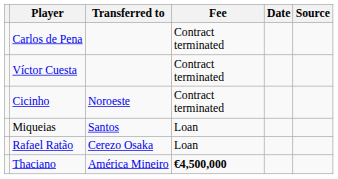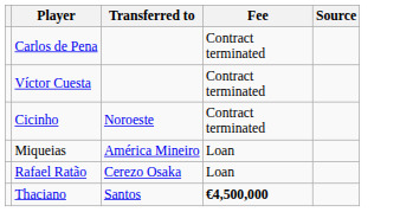- column: Date
Miqueias | Transferred to: Santos -> América Mineiro
Thaciano | Transferred to: América Mineiro -> Santos
